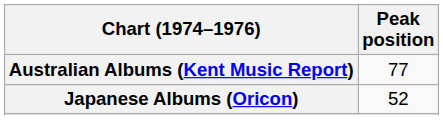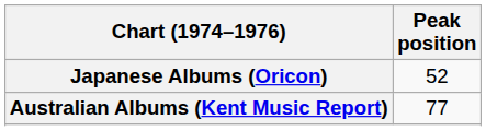rows swapped: Australian Albums (Kent Music Report) <-> Japanese Albums (Oricon)
